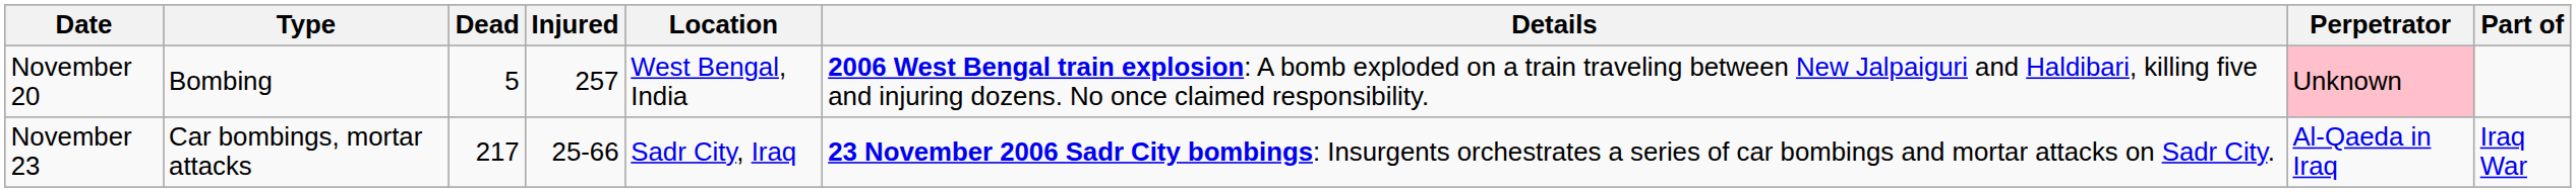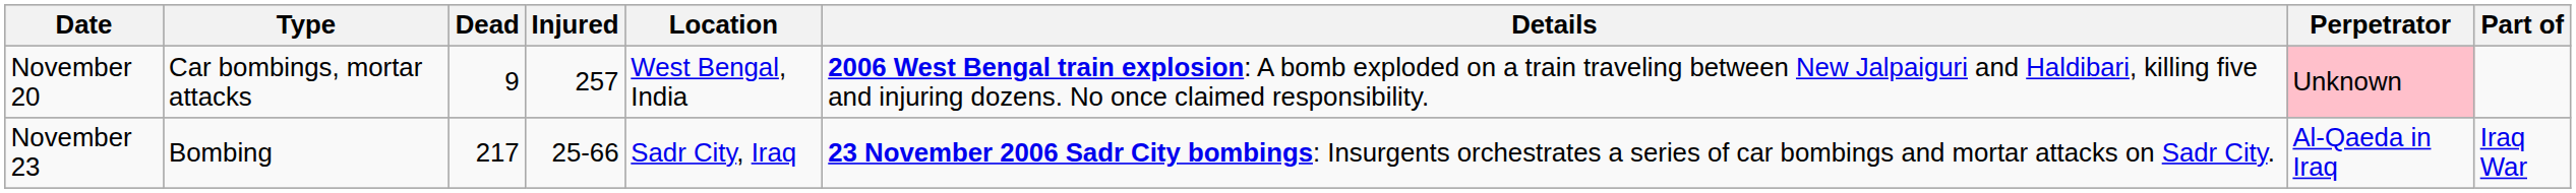November 20 | Type: Bombing -> Car bombings, mortar attacks
November 20 | Dead: 5 -> 9
November 23 | Type: Car bombings, mortar attacks -> Bombing
